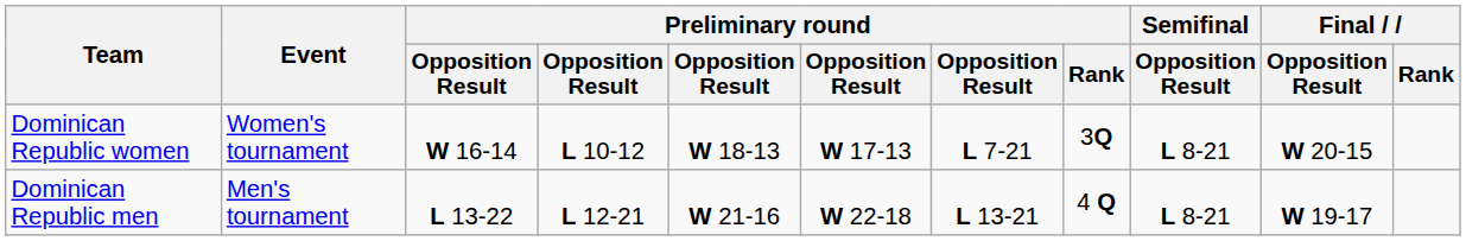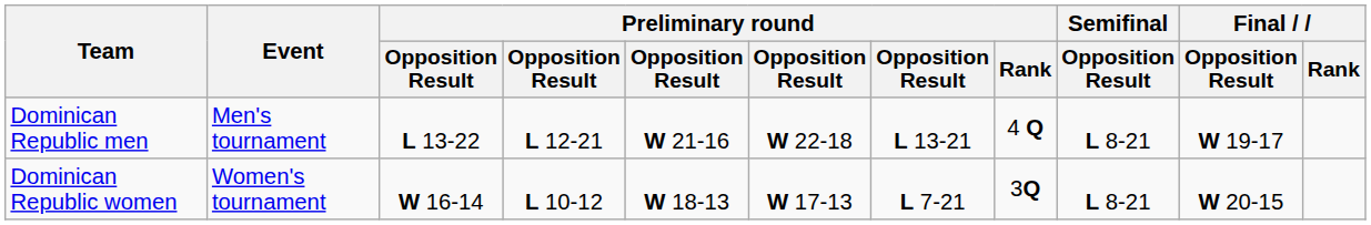rows swapped: Dominican Republic men <-> Dominican Republic women
